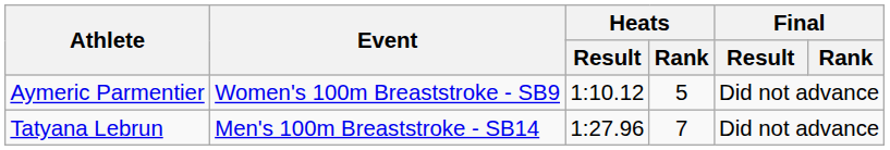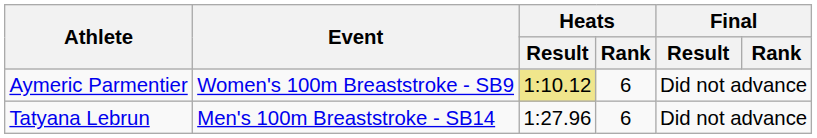Aymeric Parmentier | Heats / Result: no background -> khaki background
Aymeric Parmentier | Heats / Rank: 5 -> 6
Tatyana Lebrun | Heats / Rank: 7 -> 6
